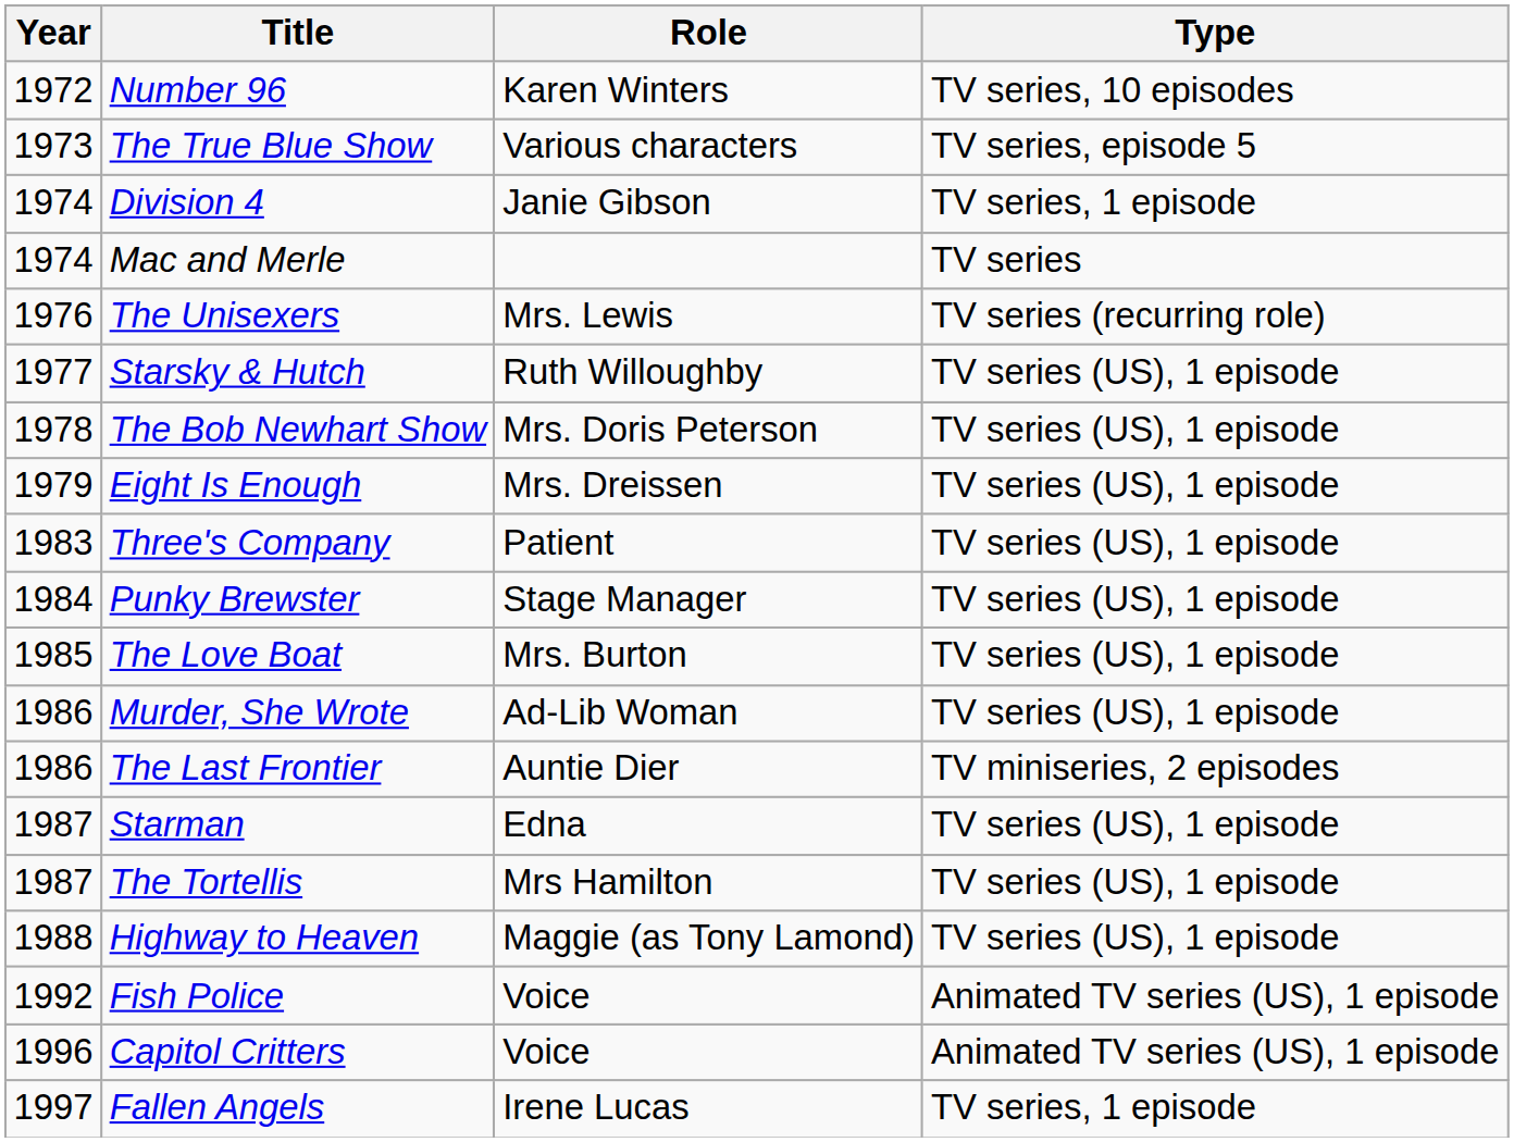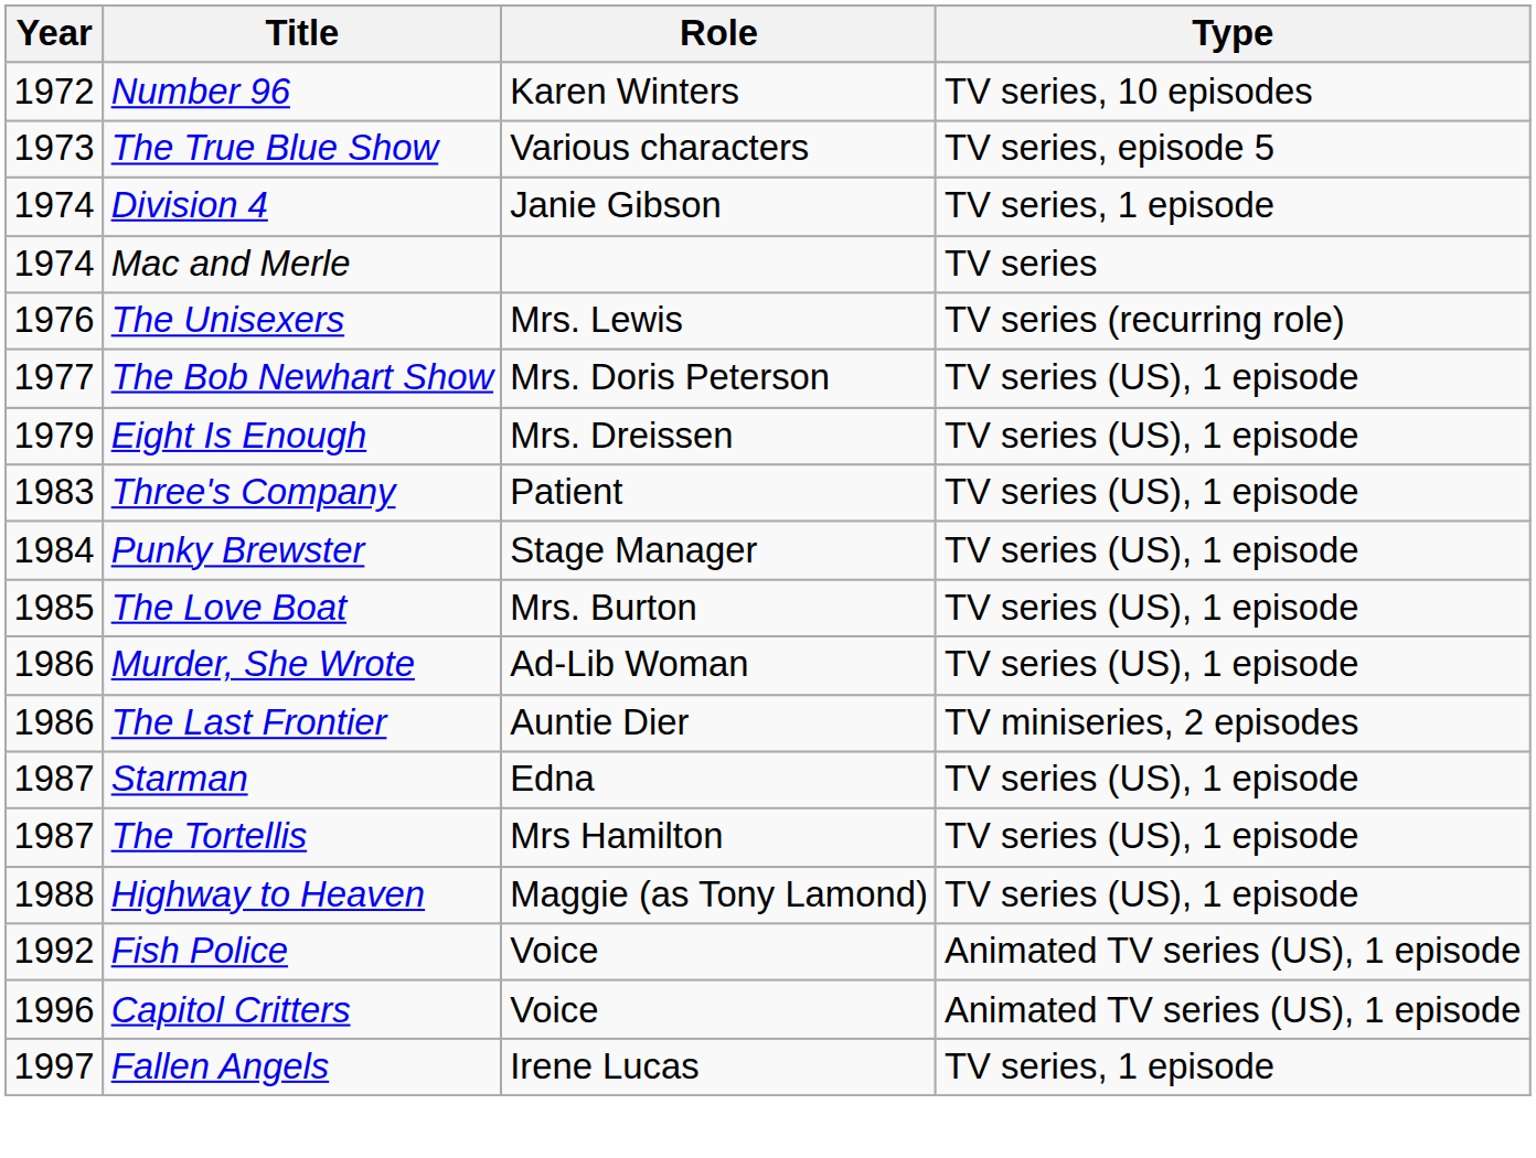- row: 1977 | Starsky & Hutch | Ruth Willoughby | TV series (US), 1 episode
The Bob Newhart Show | Year: 1978 -> 1977
